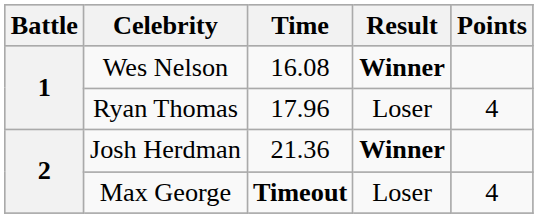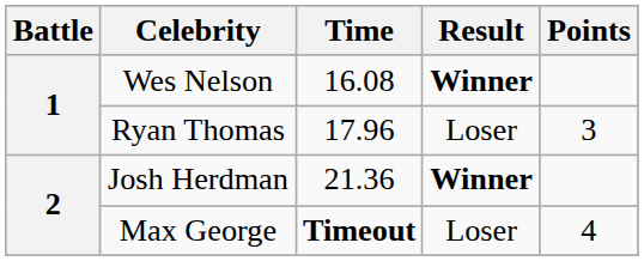Ryan Thomas | Points: 4 -> 3
